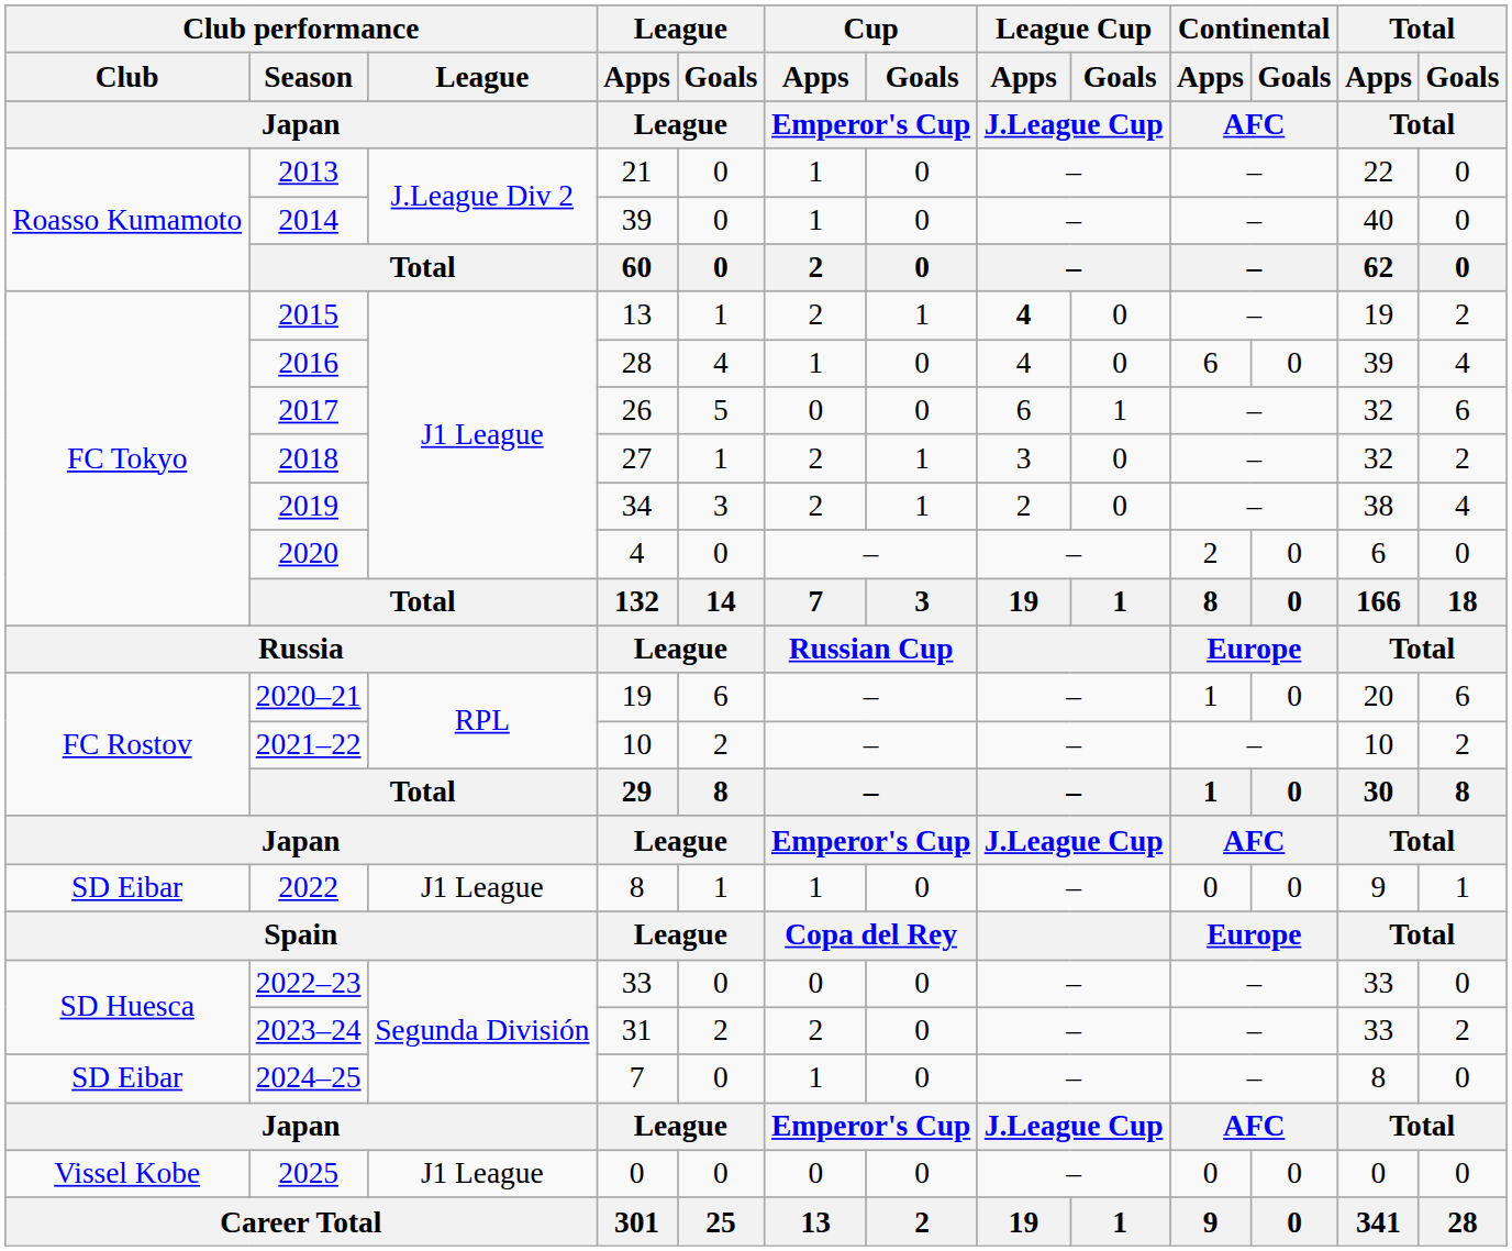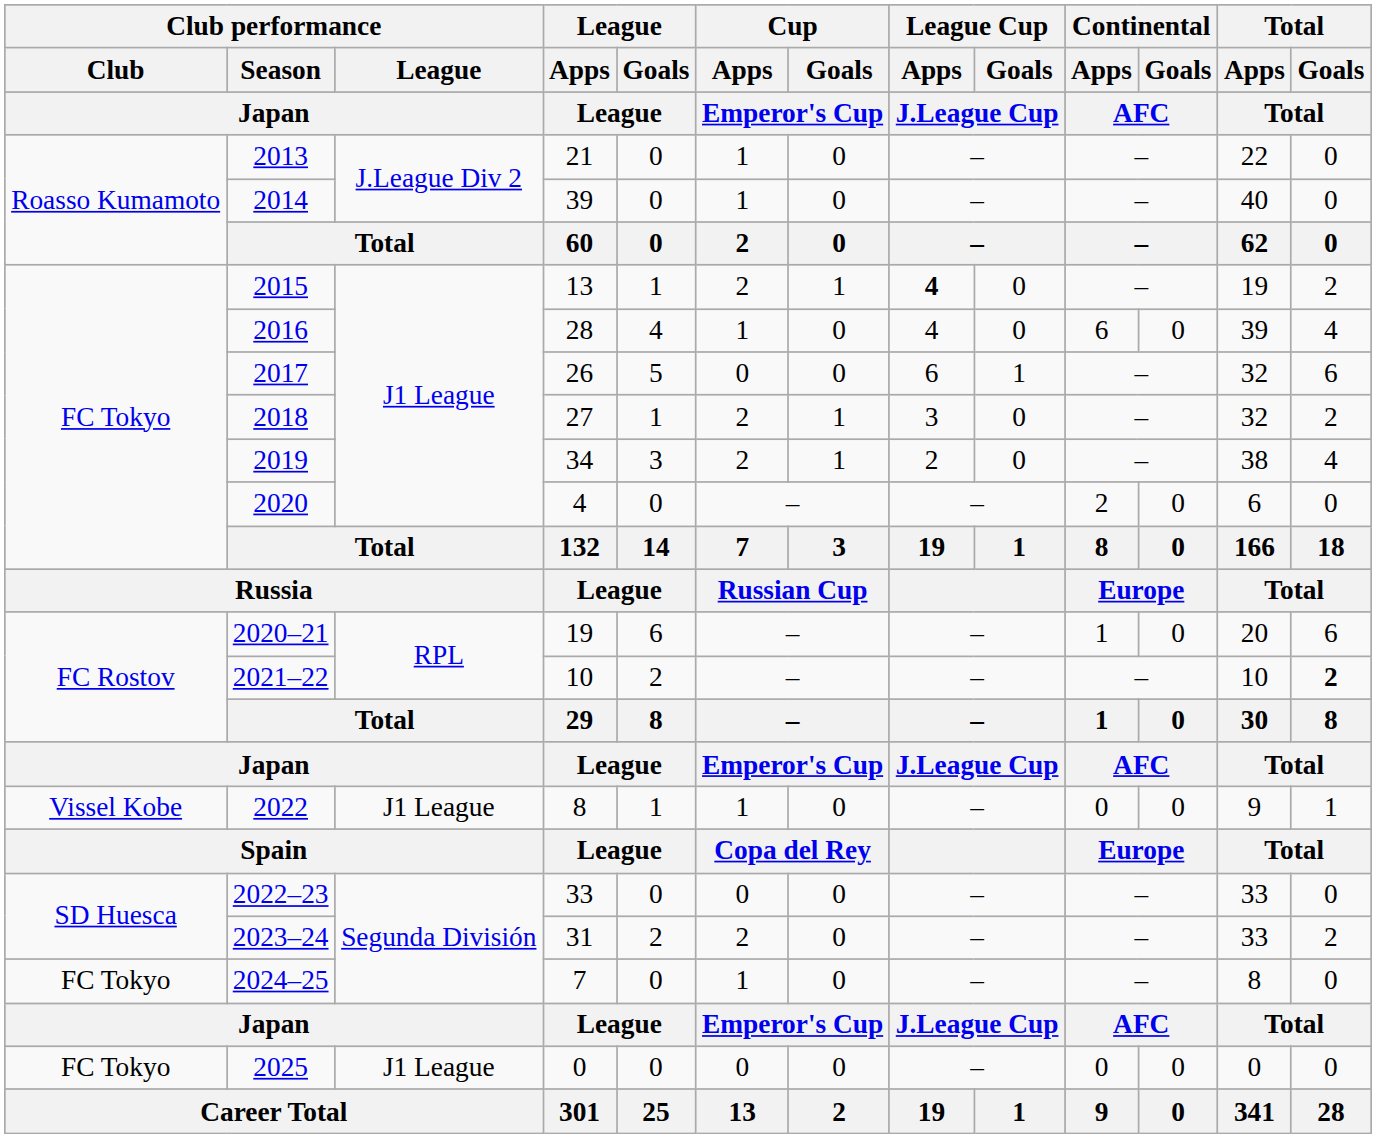2021–22 | Total / Goals / Total: normal -> bold
2022 | Club performance / Club / Japan: SD Eibar -> Vissel Kobe
2024–25 | Club performance / Club / Japan: SD Eibar -> FC Tokyo
2025 | Club performance / Club / Japan: Vissel Kobe -> FC Tokyo
